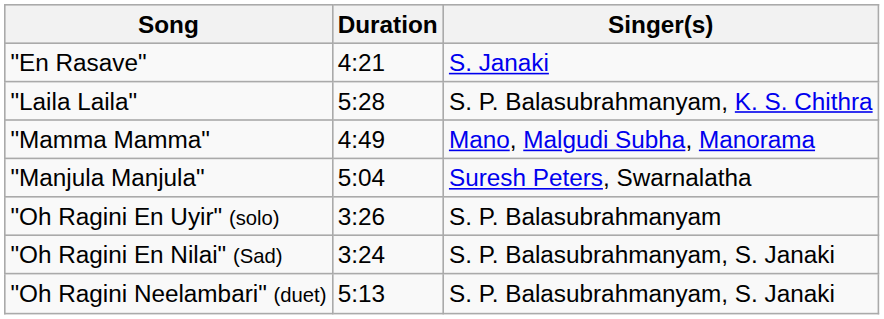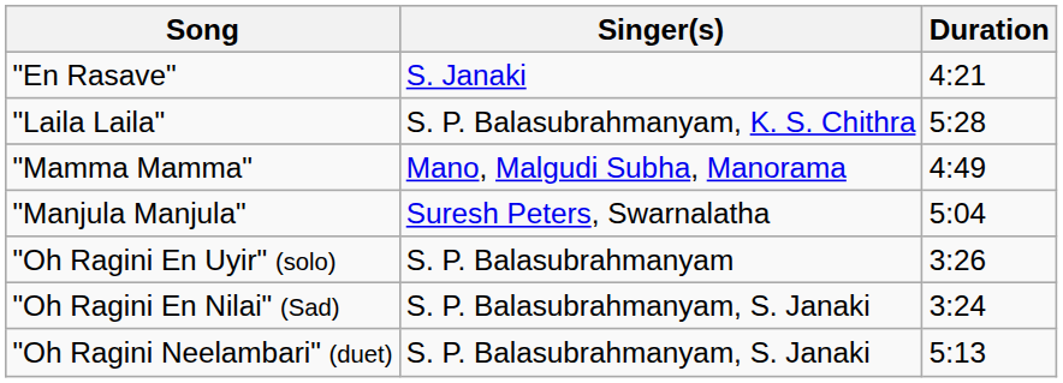columns swapped: Singer(s) <-> Duration
